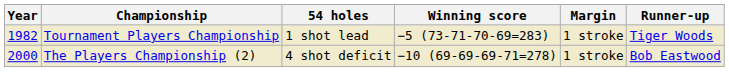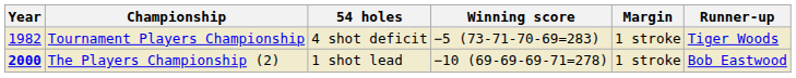Tournament Players Championship | 54 holes: 1 shot lead -> 4 shot deficit
The Players Championship (2) | Year: normal -> bold
The Players Championship (2) | 54 holes: 4 shot deficit -> 1 shot lead
